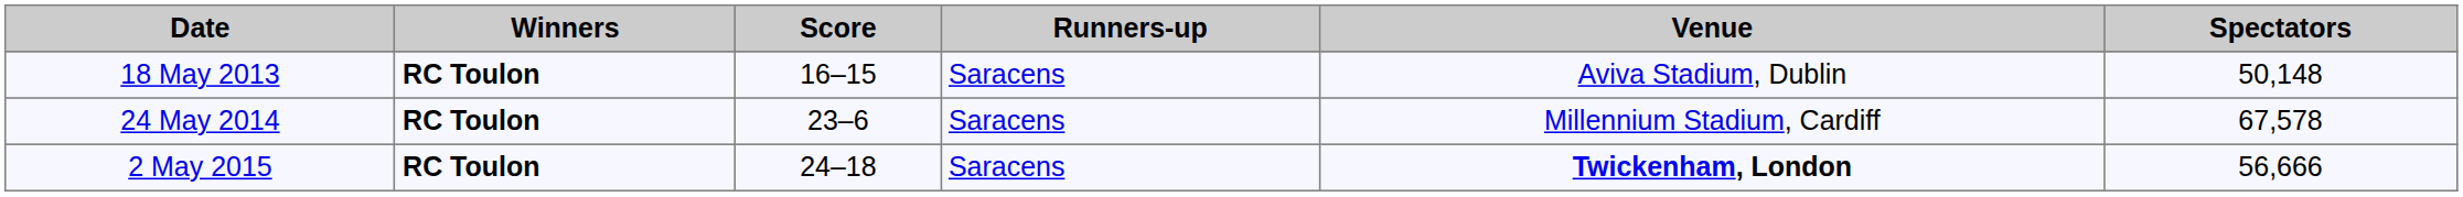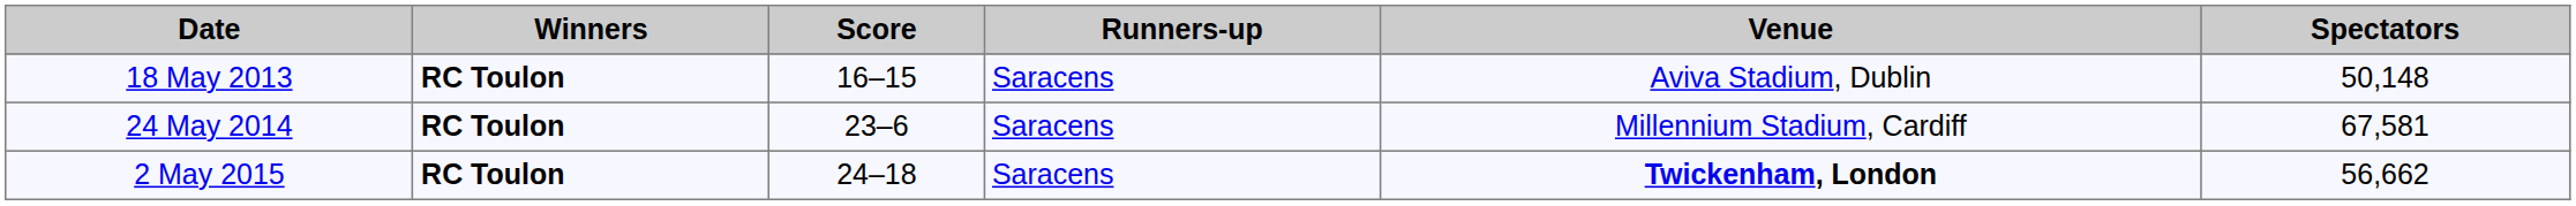24 May 2014 | Spectators: 67,578 -> 67,581
2 May 2015 | Spectators: 56,666 -> 56,662
